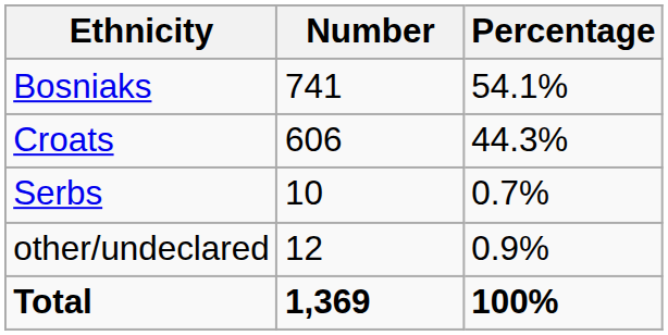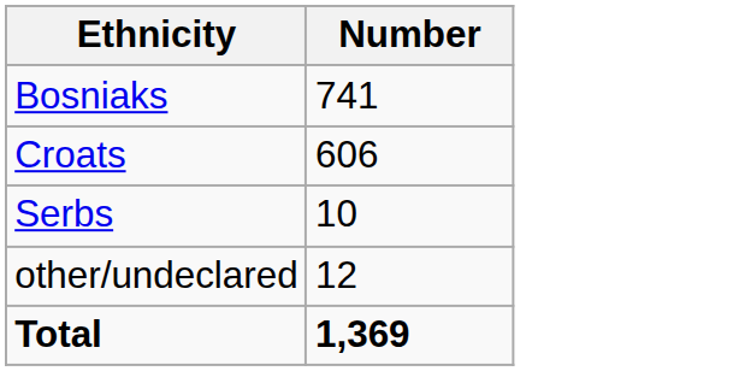- column: Percentage | 54.1% | 44.3% | 0.7% | 0.9% | 100%
